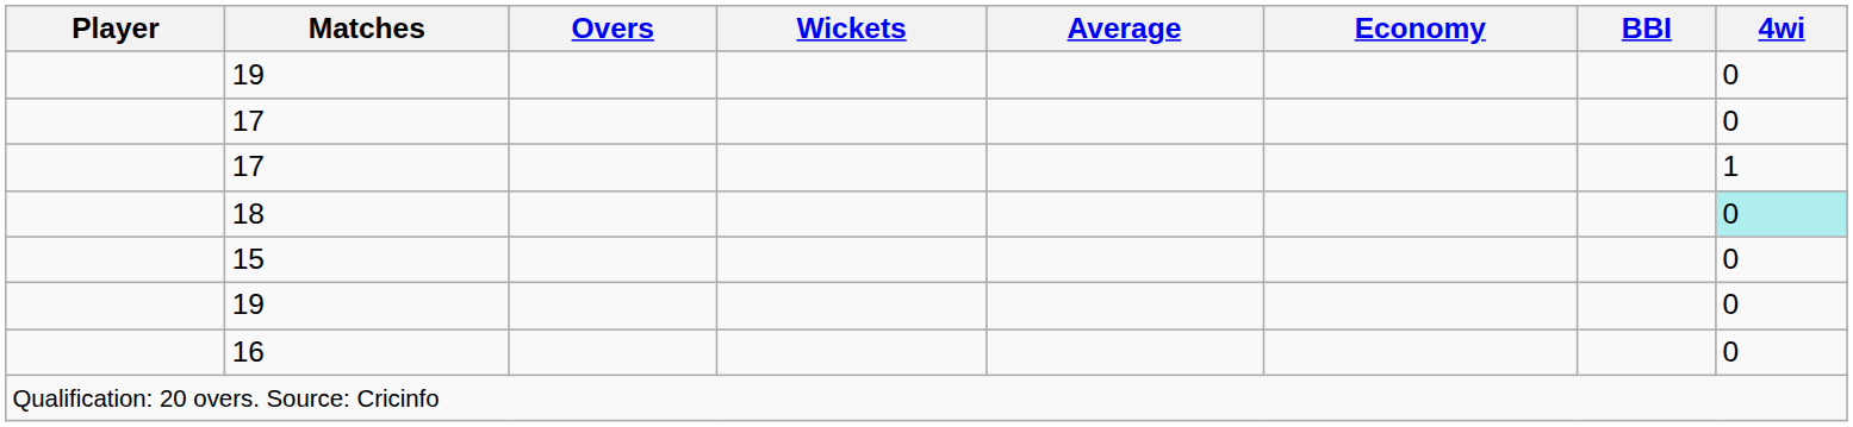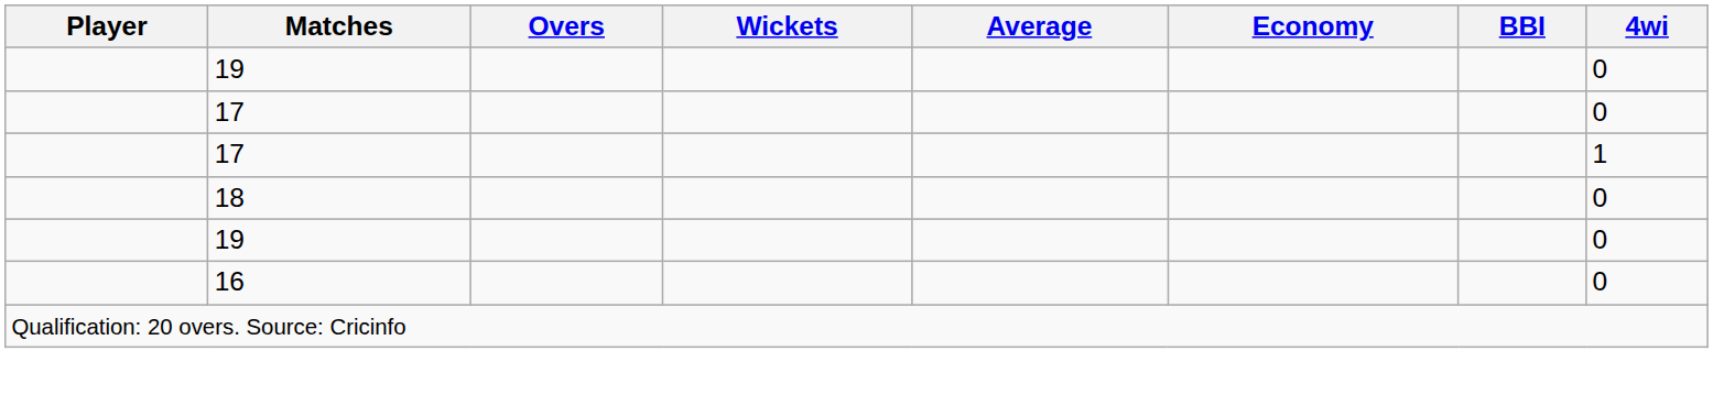18 | 4wi: paleturquoise background -> no background
- row: 15 | 0
